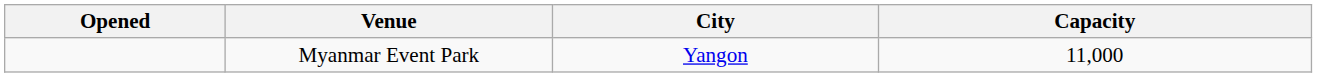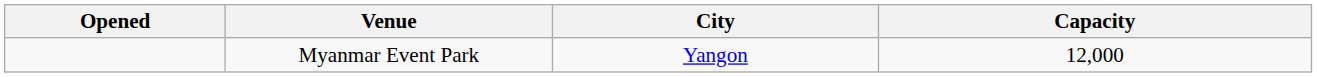Myanmar Event Park | Capacity: 11,000 -> 12,000
